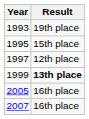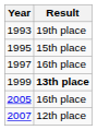1997 | Result: 12th place -> 16th place
2007 | Result: 16th place -> 12th place
